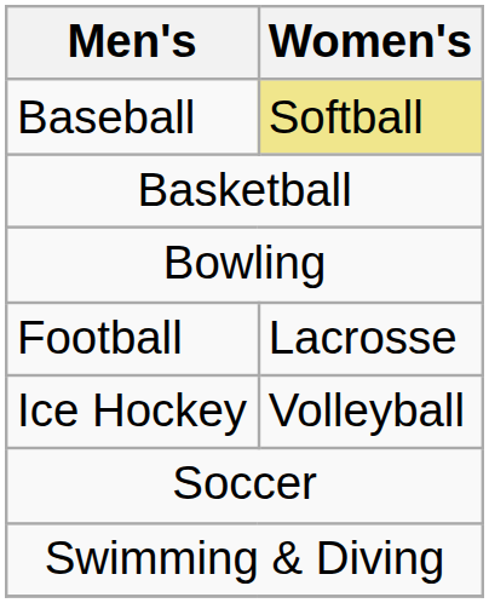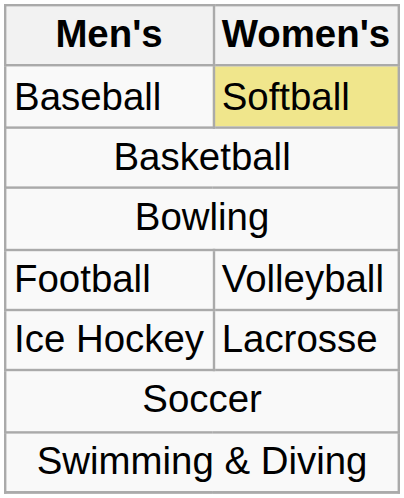Football | Women's: Lacrosse -> Volleyball
Ice Hockey | Women's: Volleyball -> Lacrosse
